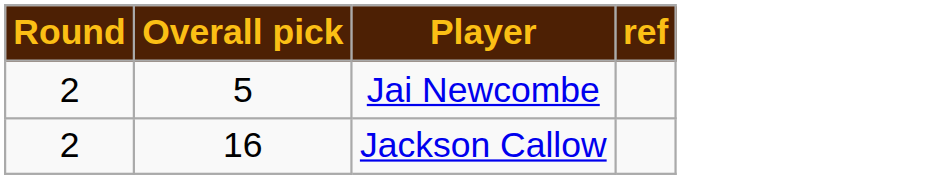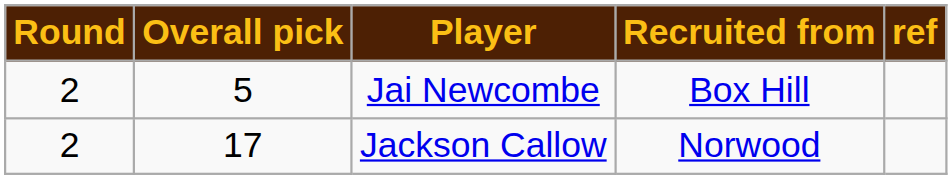+ column: Recruited from | Box Hill | Norwood
Jackson Callow | Overall pick: 16 -> 17
